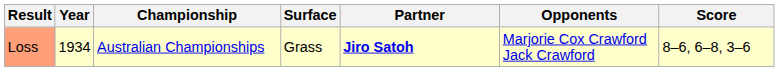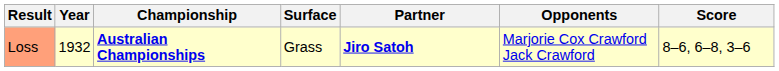Loss | Year: 1934 -> 1932
Loss | Championship: normal -> bold
